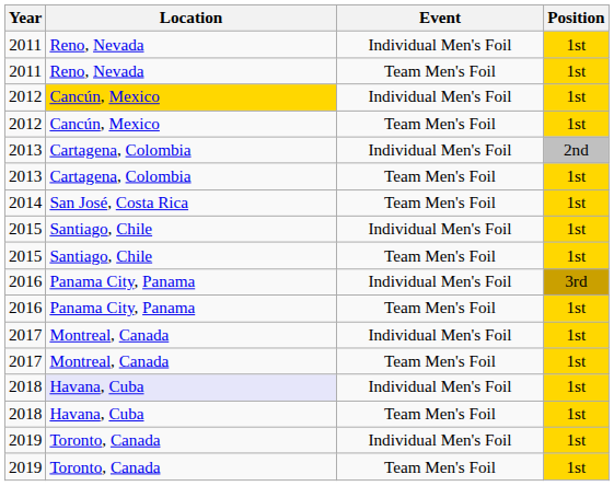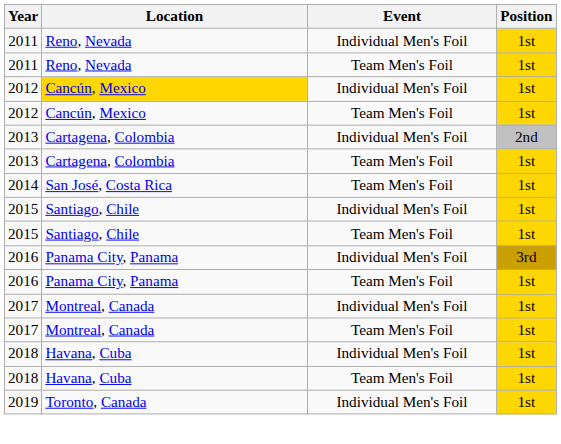2018 / Individual Men's Foil | Location: lavender background -> no background
- row: 2019 | Toronto, Canada | Team Men's Foil | 1st
